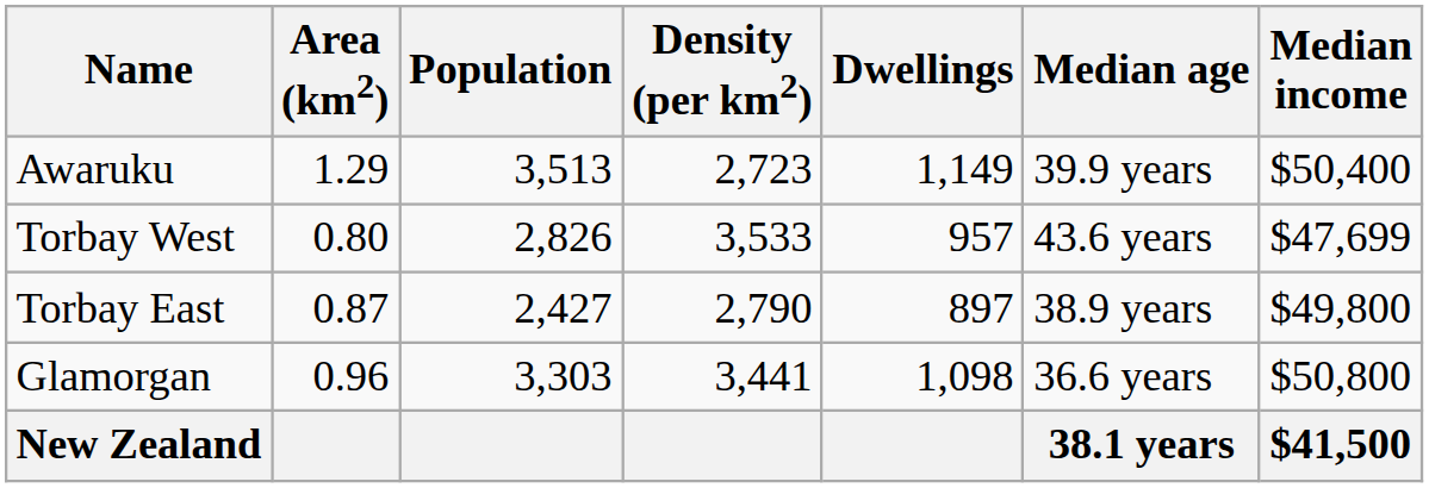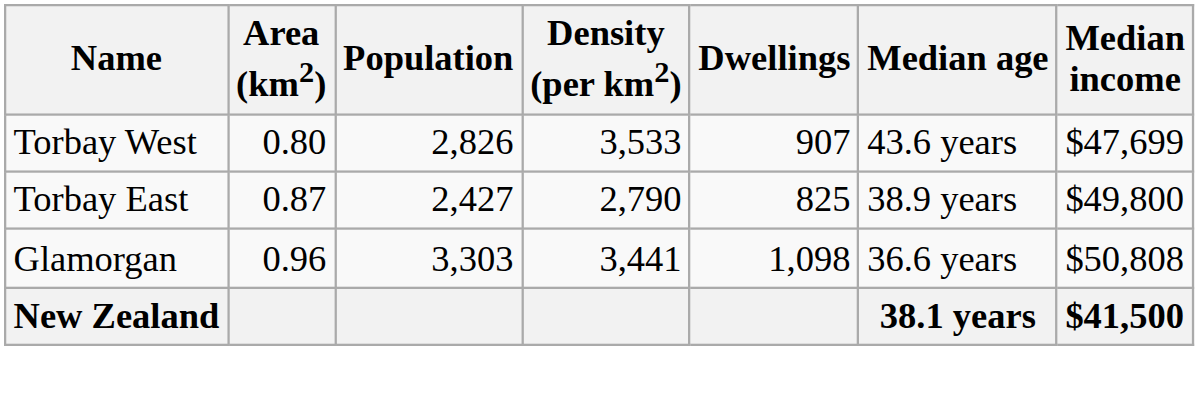- row: Awaruku | 1.29 | 3,513 | 2,723 | 1,149 | 39.9 years | $50,400
Torbay West | Dwellings: 957 -> 907
Torbay East | Dwellings: 897 -> 825
Glamorgan | Median income: $50,800 -> $50,808
